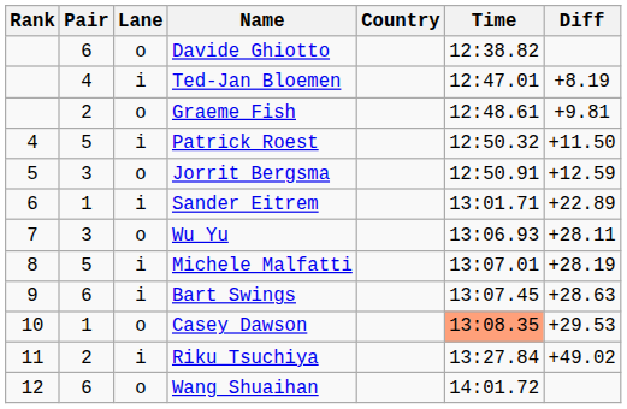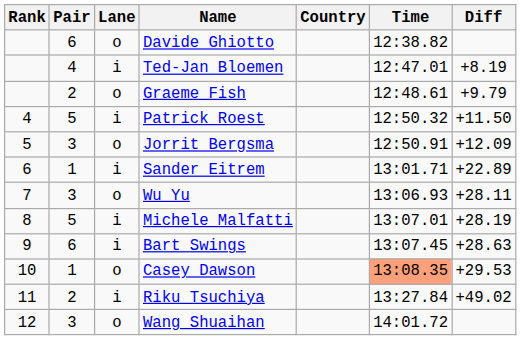Graeme Fish | Diff: +9.81 -> +9.79
Jorrit Bergsma | Diff: +12.59 -> +12.09
Wang Shuaihan | Pair: 6 -> 3
